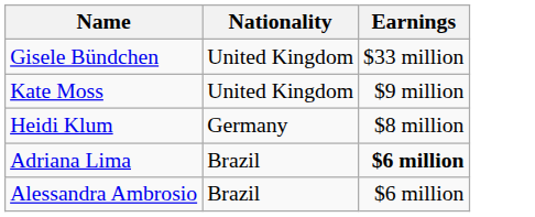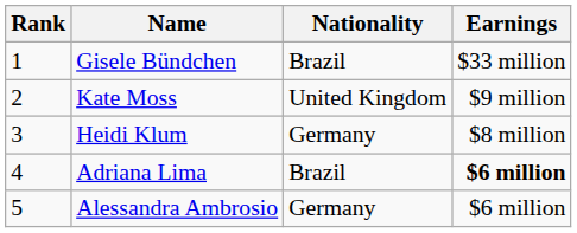+ column: Rank | 1 | 2 | 3 | 4 | 5
Gisele Bündchen | Nationality: United Kingdom -> Brazil
Alessandra Ambrosio | Nationality: Brazil -> Germany
